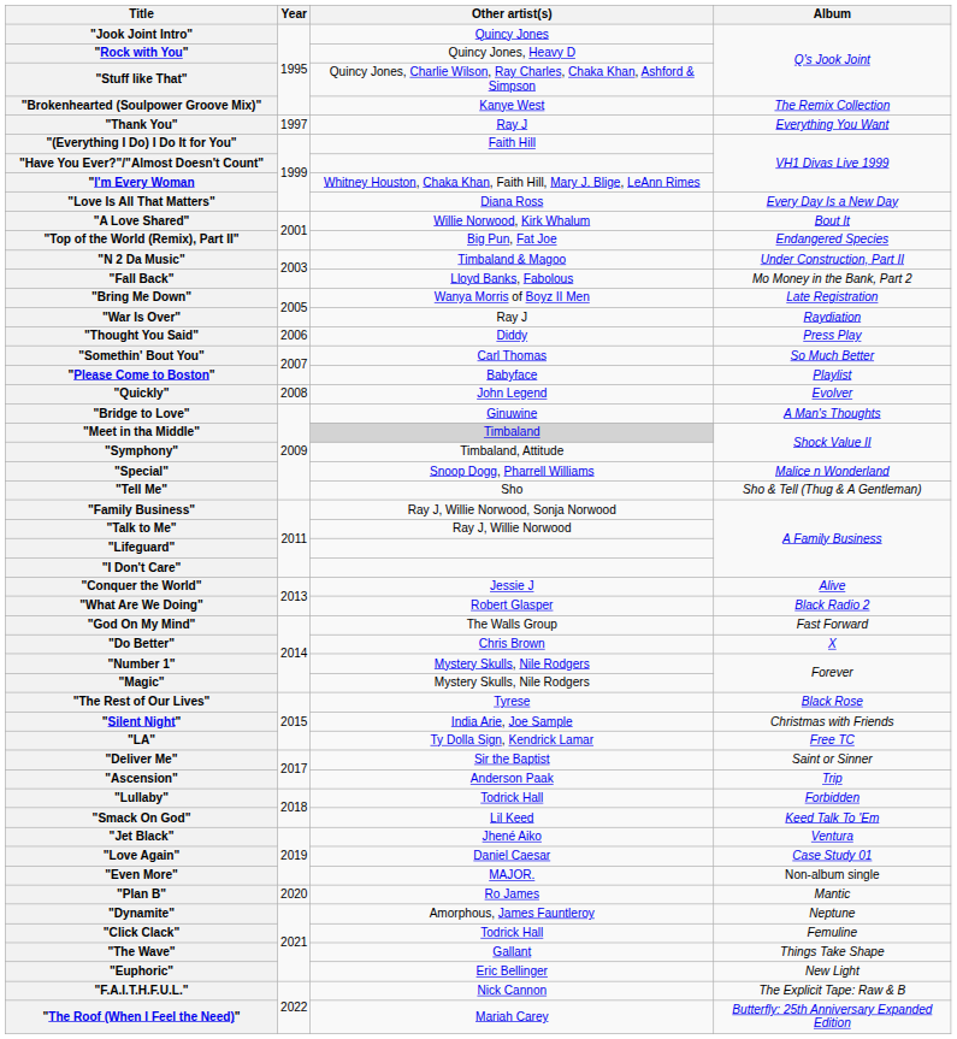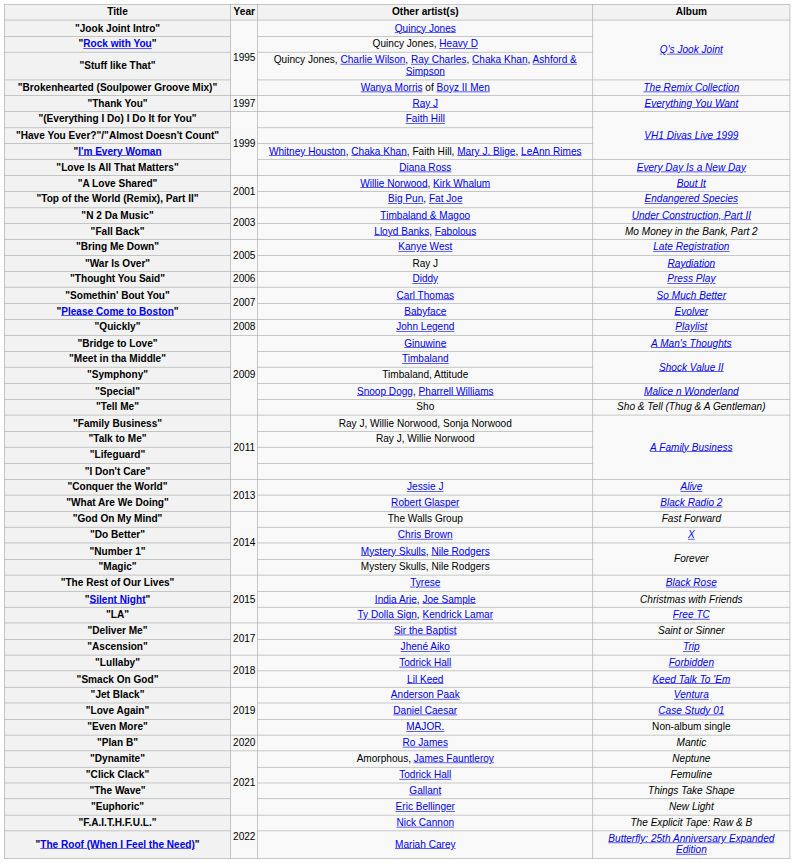"Brokenhearted (Soulpower Groove Mix)" | Other artist(s): Kanye West -> Wanya Morris of Boyz II Men
"Bring Me Down" | Other artist(s): Wanya Morris of Boyz II Men -> Kanye West
"Please Come to Boston" | Album: Playlist -> Evolver
"Quickly" | Album: Evolver -> Playlist
"Meet in tha Middle" | Other artist(s): lightgrey background -> no background
"Ascension" | Other artist(s): Anderson Paak -> Jhené Aiko
"Jet Black" | Other artist(s): Jhené Aiko -> Anderson Paak
